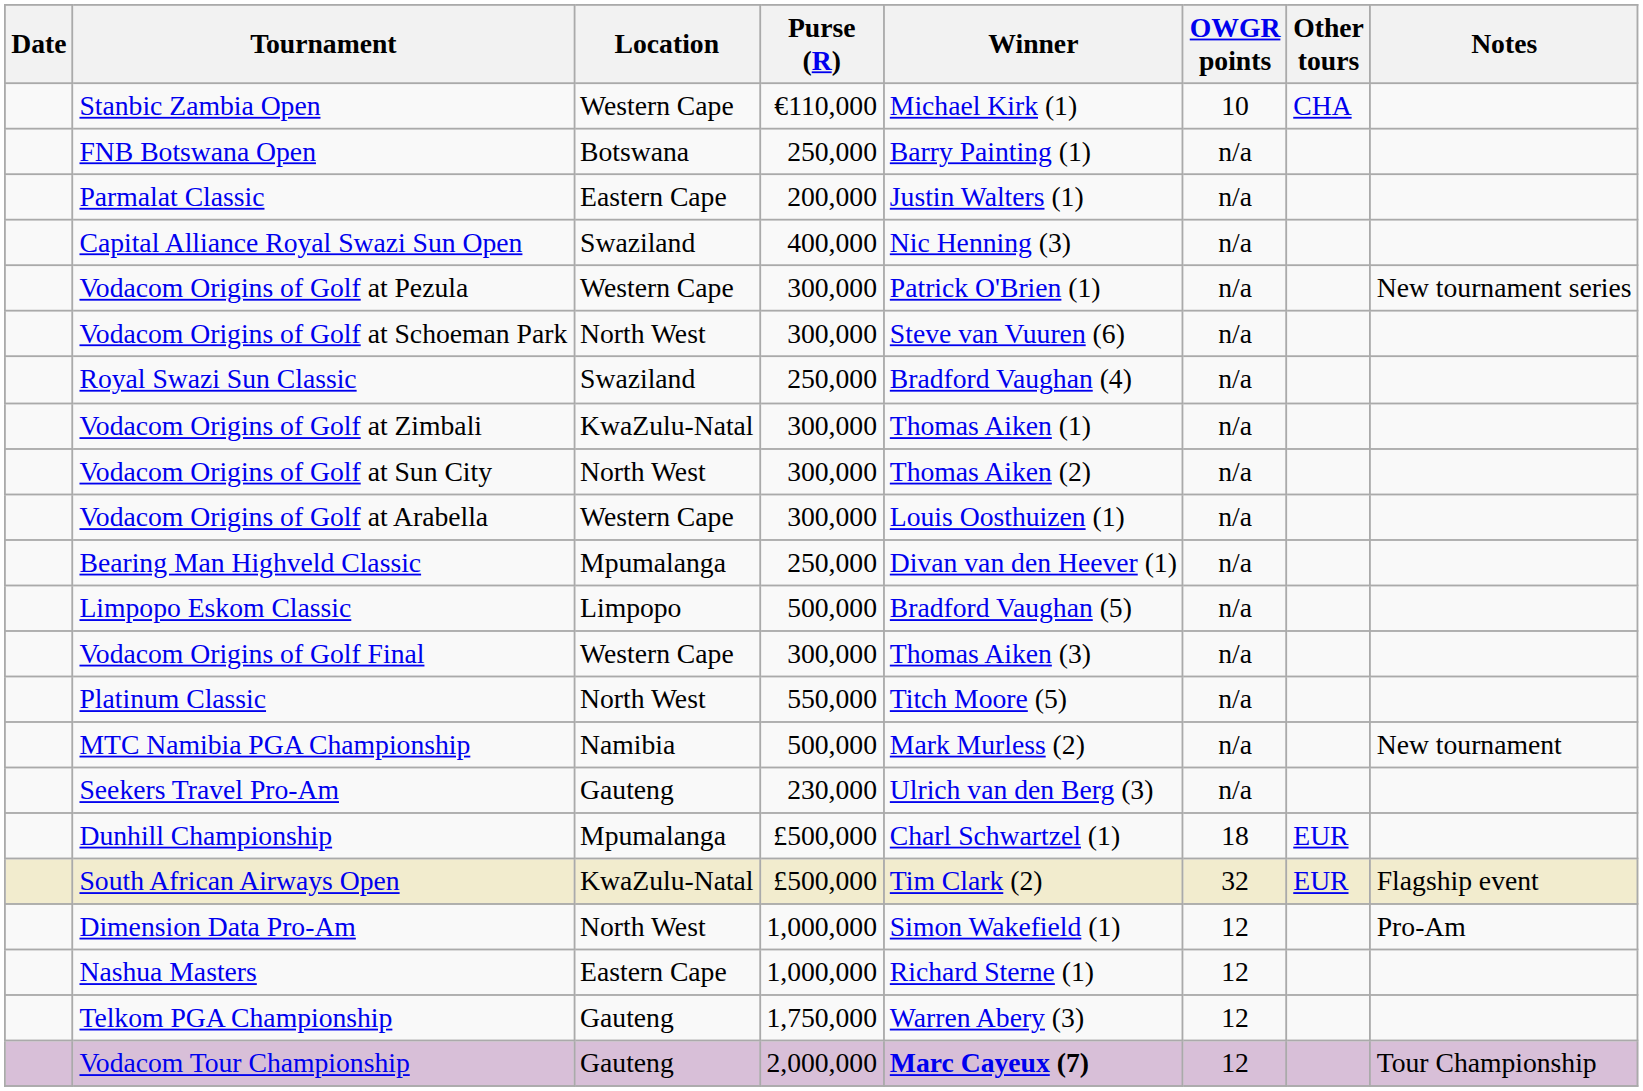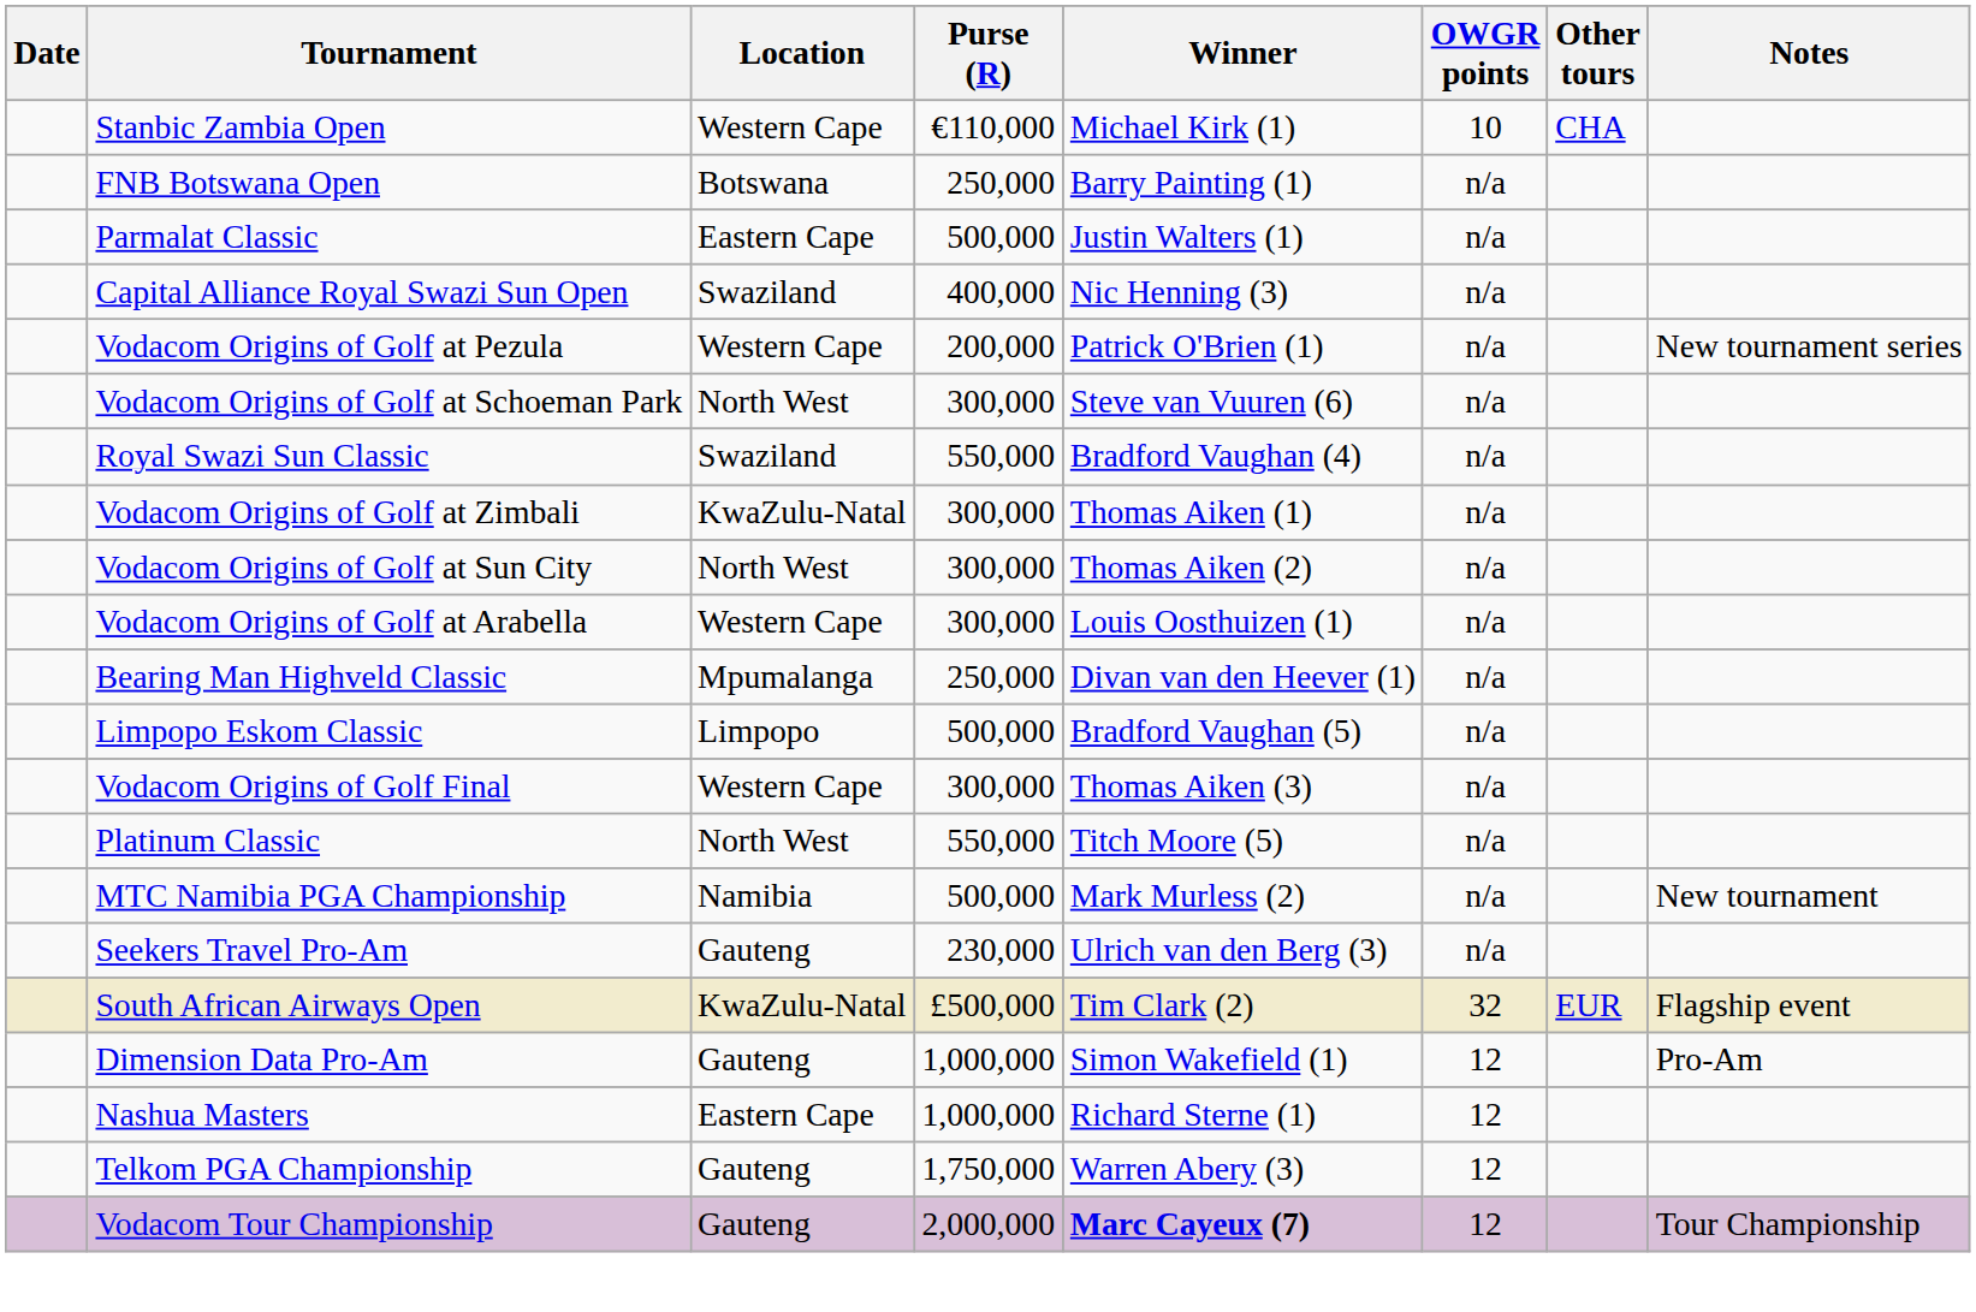Parmalat Classic | Purse (R): 200,000 -> 500,000
Vodacom Origins of Golf at Pezula | Purse (R): 300,000 -> 200,000
Royal Swazi Sun Classic | Purse (R): 250,000 -> 550,000
- row: Dunhill Championship | Mpumalanga | £500,000 | Charl Schwartzel (1) | 18 | EUR
Dimension Data Pro-Am | Location: North West -> Gauteng
